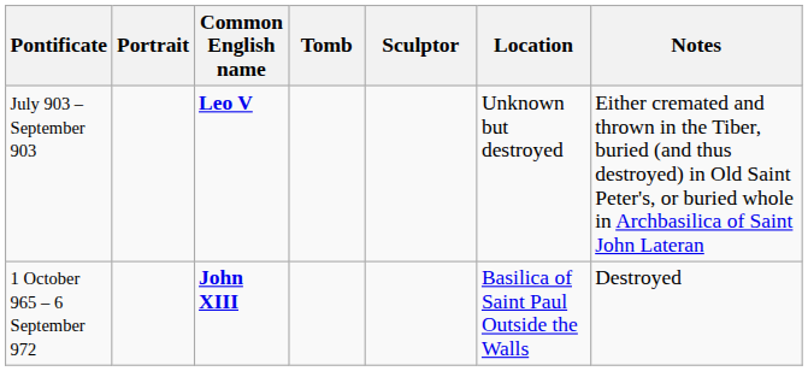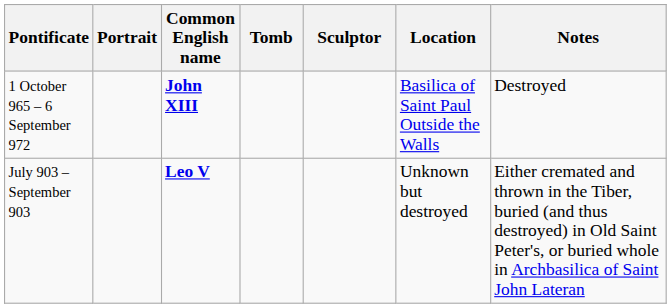rows swapped: July 903 – September 903 <-> 1 October 965 – 6 September 972
